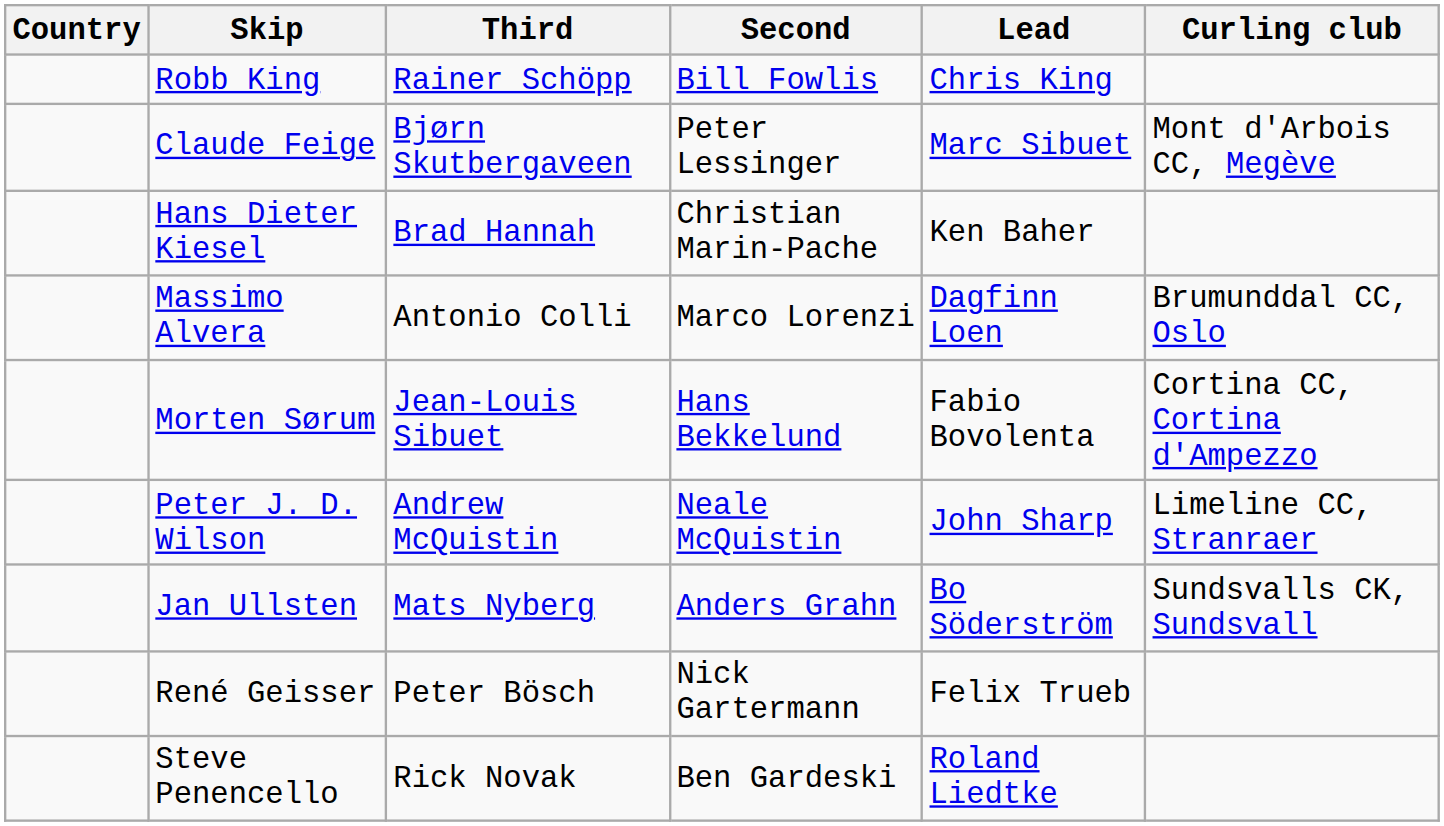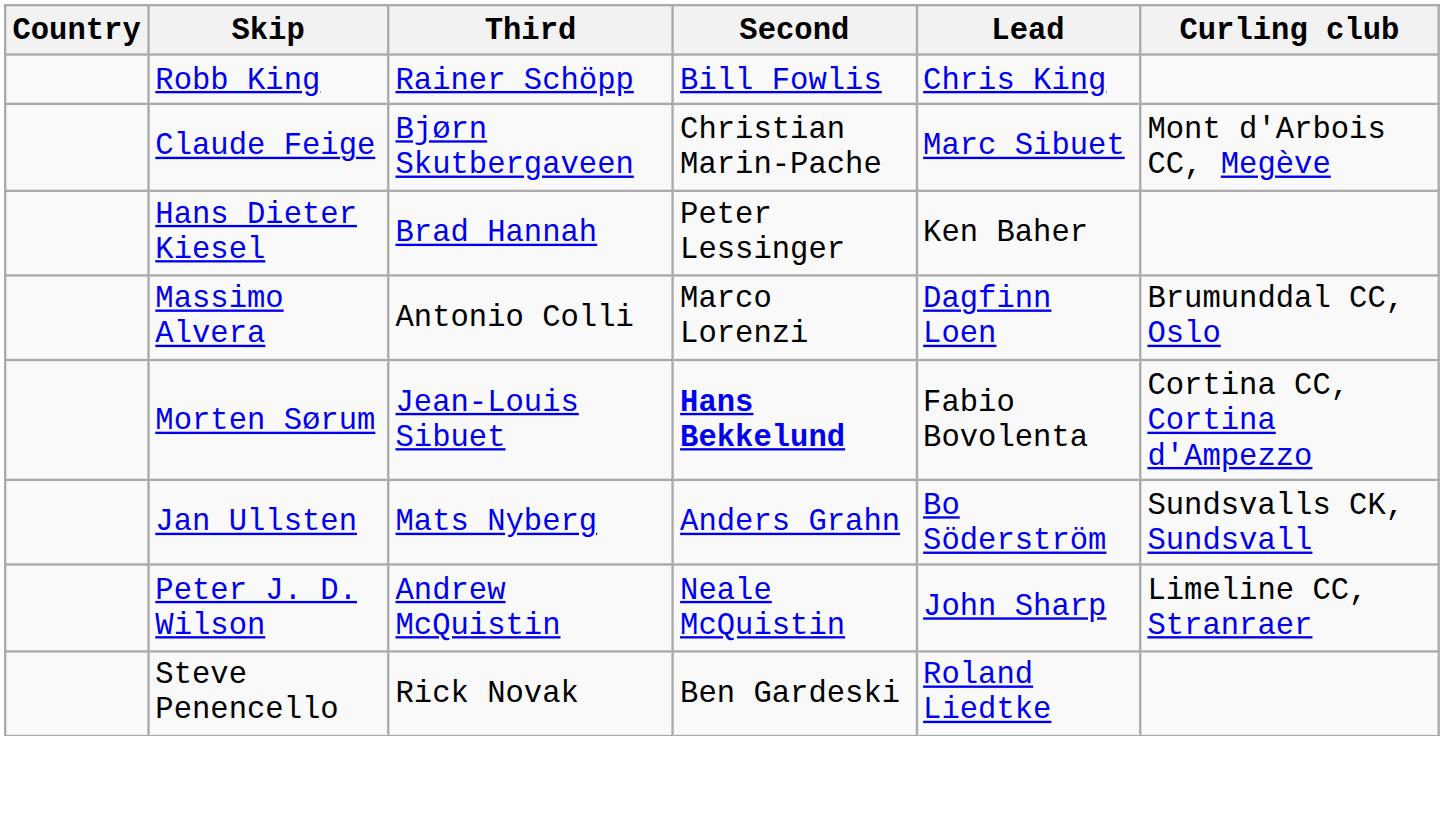Claude Feige | Second: Peter Lessinger -> Christian Marin-Pache
Hans Dieter Kiesel | Second: Christian Marin-Pache -> Peter Lessinger
Morten Sørum | Second: normal -> bold
rows swapped: Peter J. D. Wilson <-> Jan Ullsten
- row: René Geisser | Peter Bösch | Nick Gartermann | Felix Trueb
